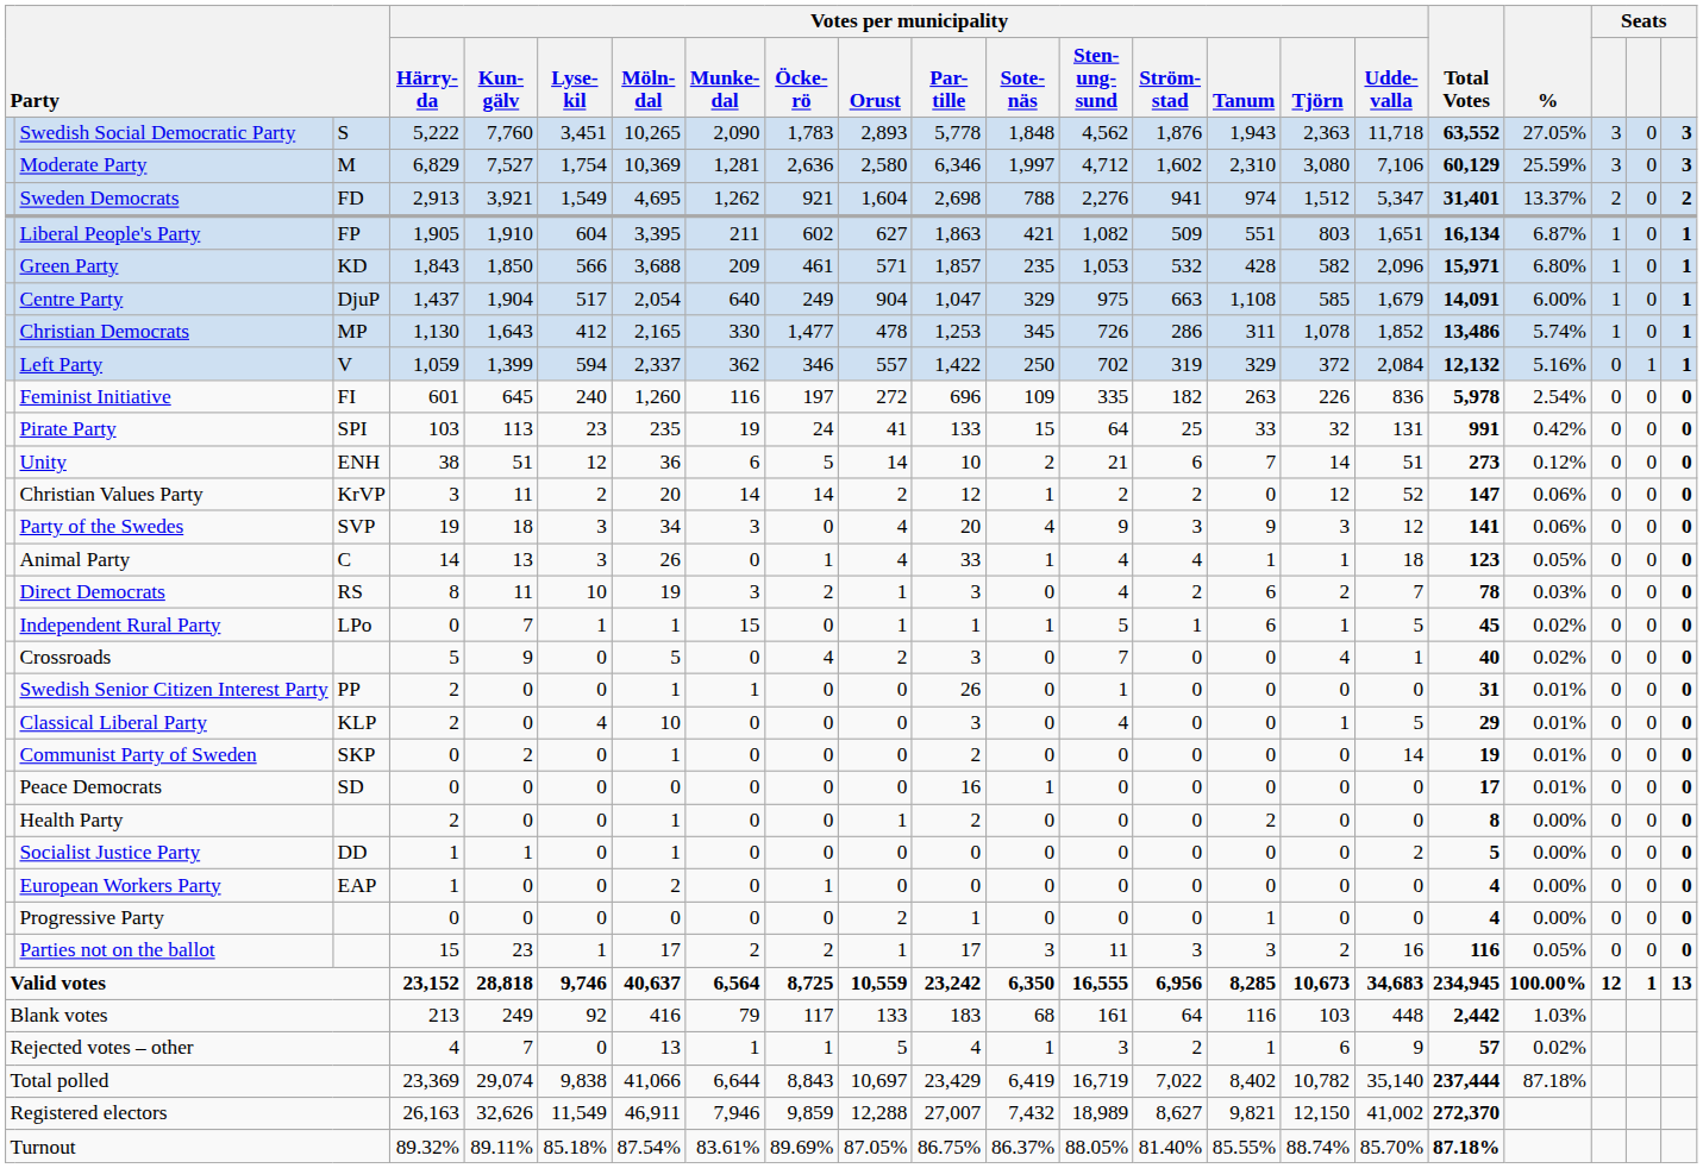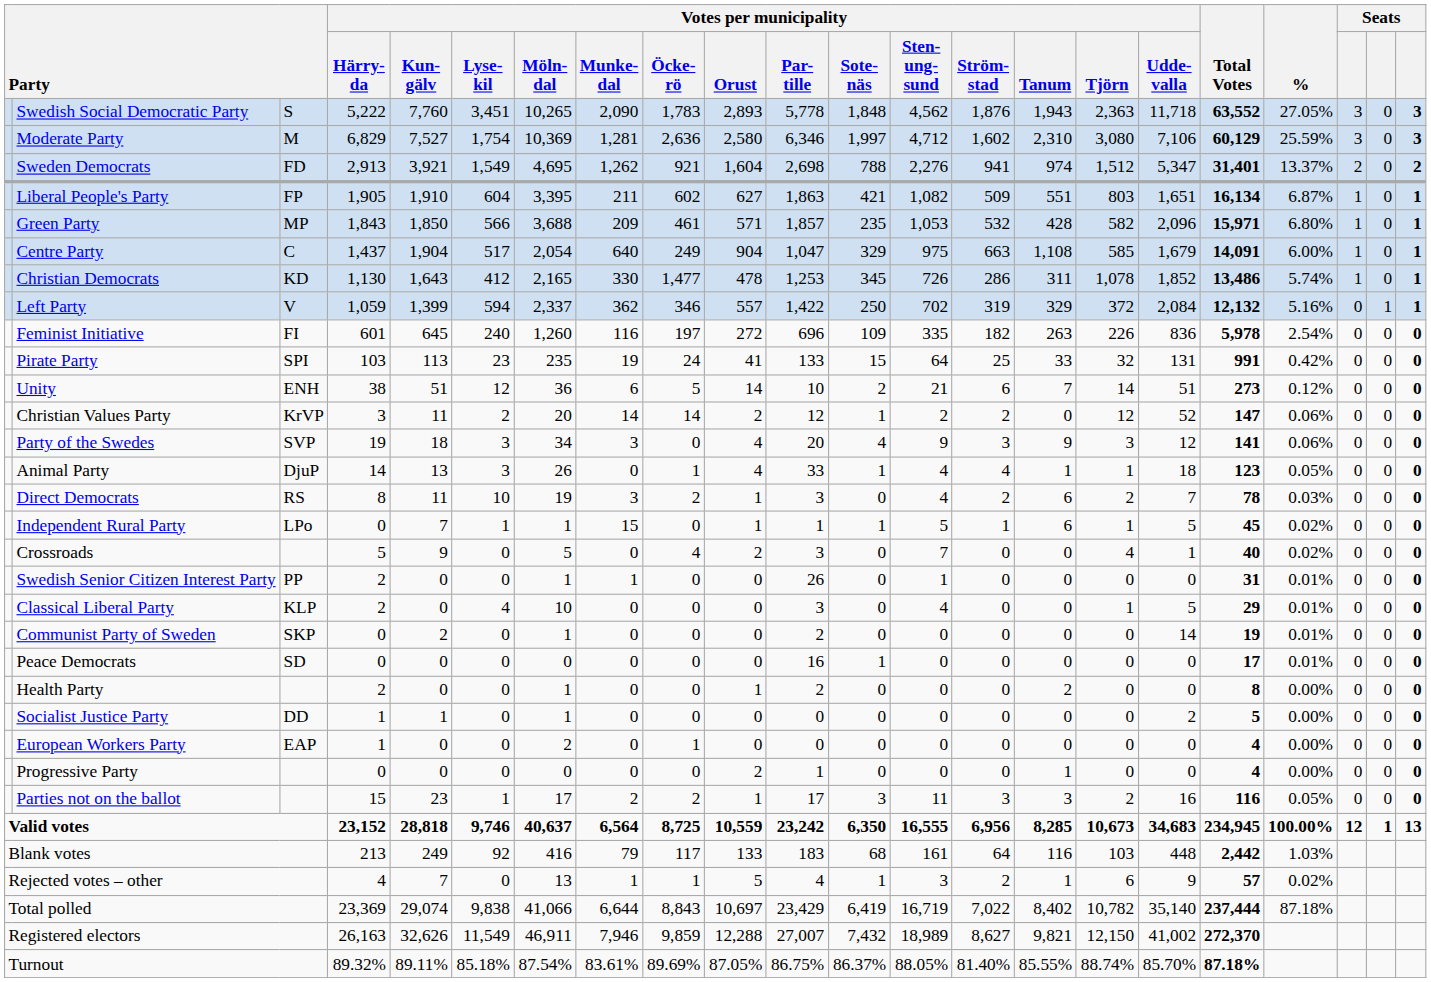Green Party | column 3: KD -> MP
Centre Party | column 3: DjuP -> C
Christian Democrats | column 3: MP -> KD
Animal Party | column 3: C -> DjuP
